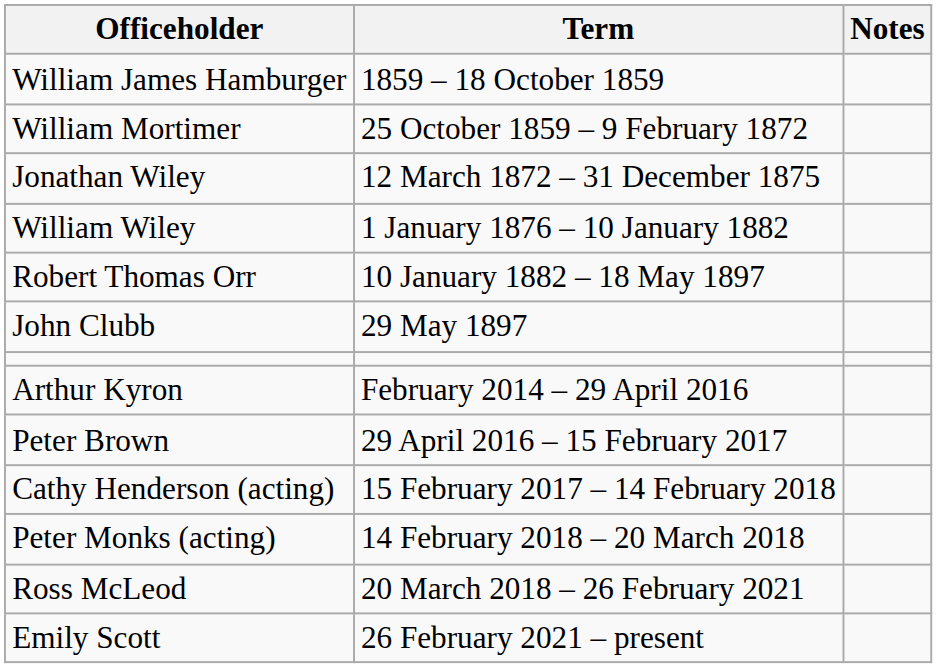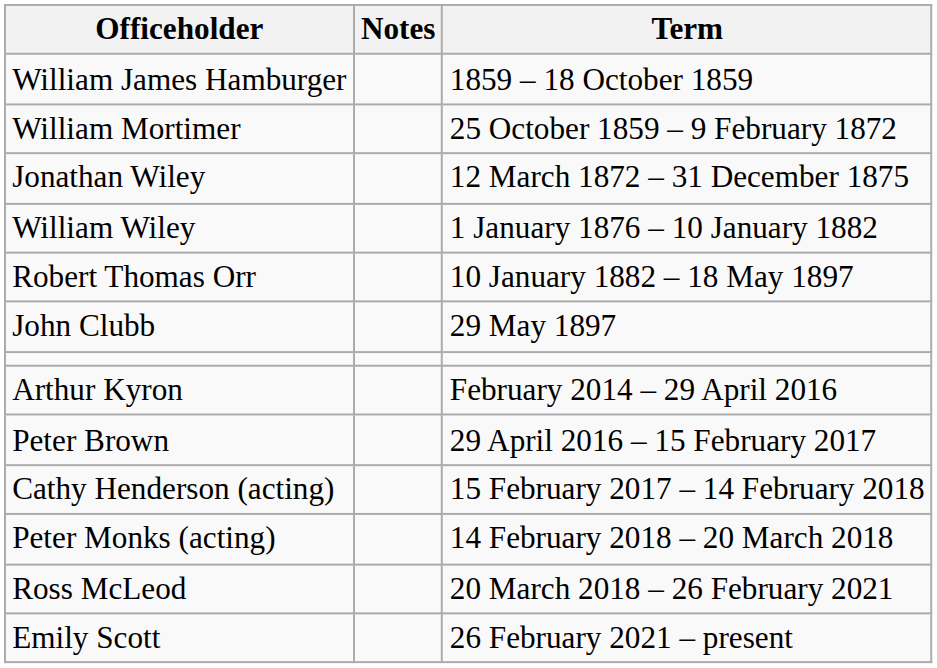columns swapped: Term <-> Notes
